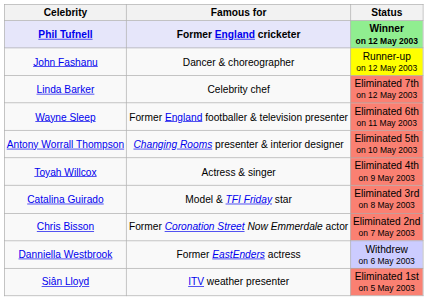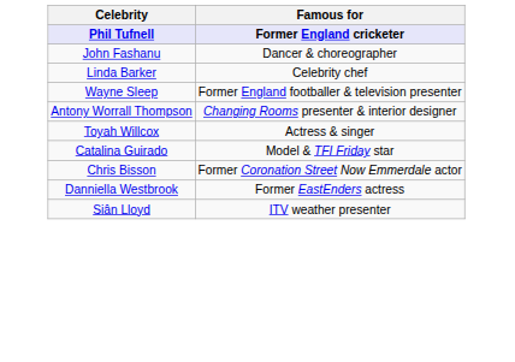- column: Status | Winner on 12 May 2003 | Runner-up on 12 May 2003 | Eliminated 7th on 12 May 2003 | Eliminated 6th on 11 May 2003 | Eliminated 5th on 10 May 2003 | Eliminated 4th on 9 May 2003 | Eliminated 3rd on 8 May 2003 | Eliminated 2nd on 7 May 2003 | Withdrew on 6 May 2003 | Eliminated 1st on 5 May 2003
